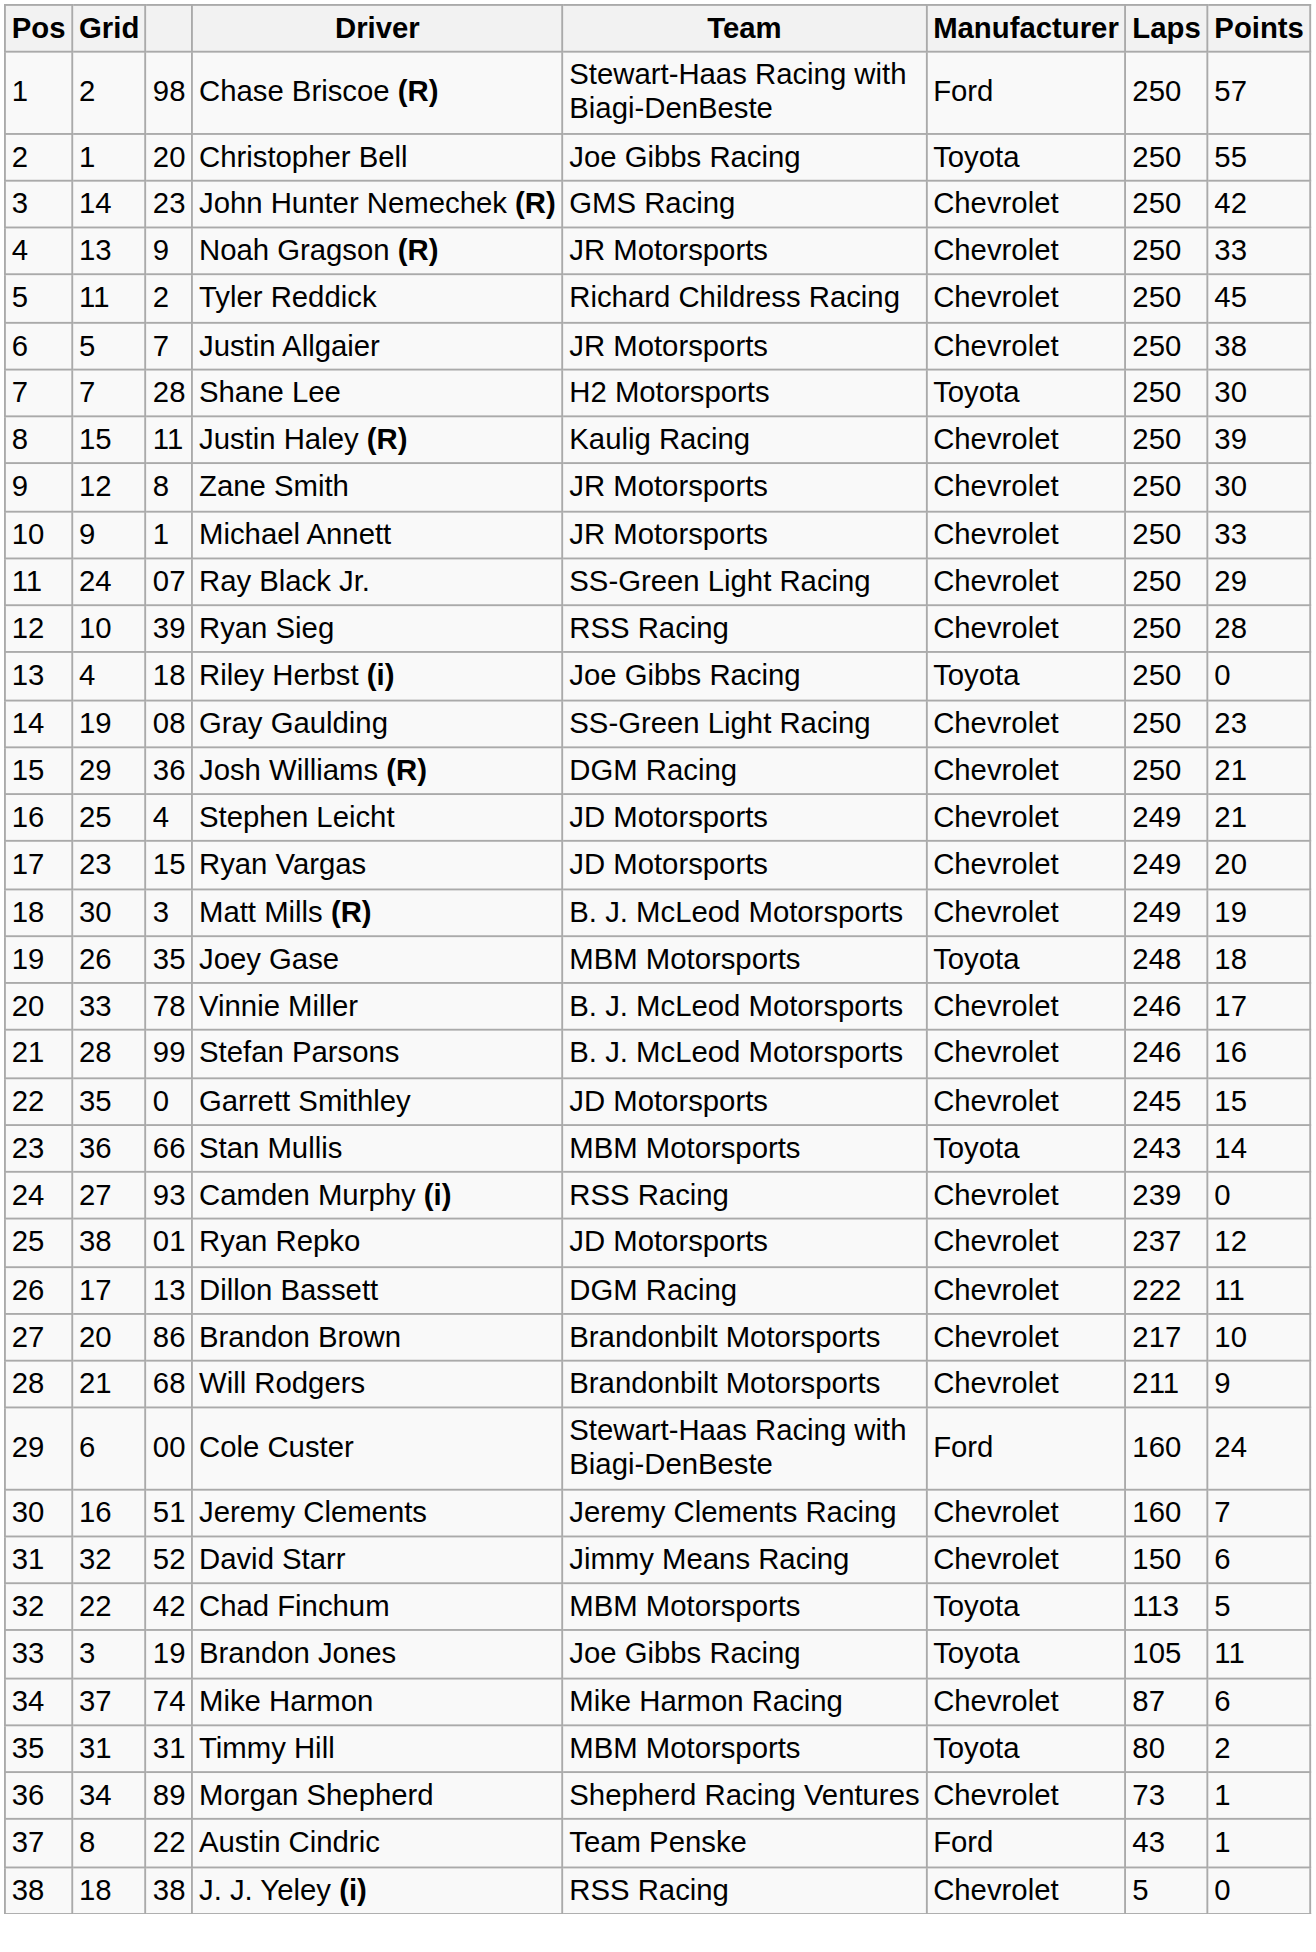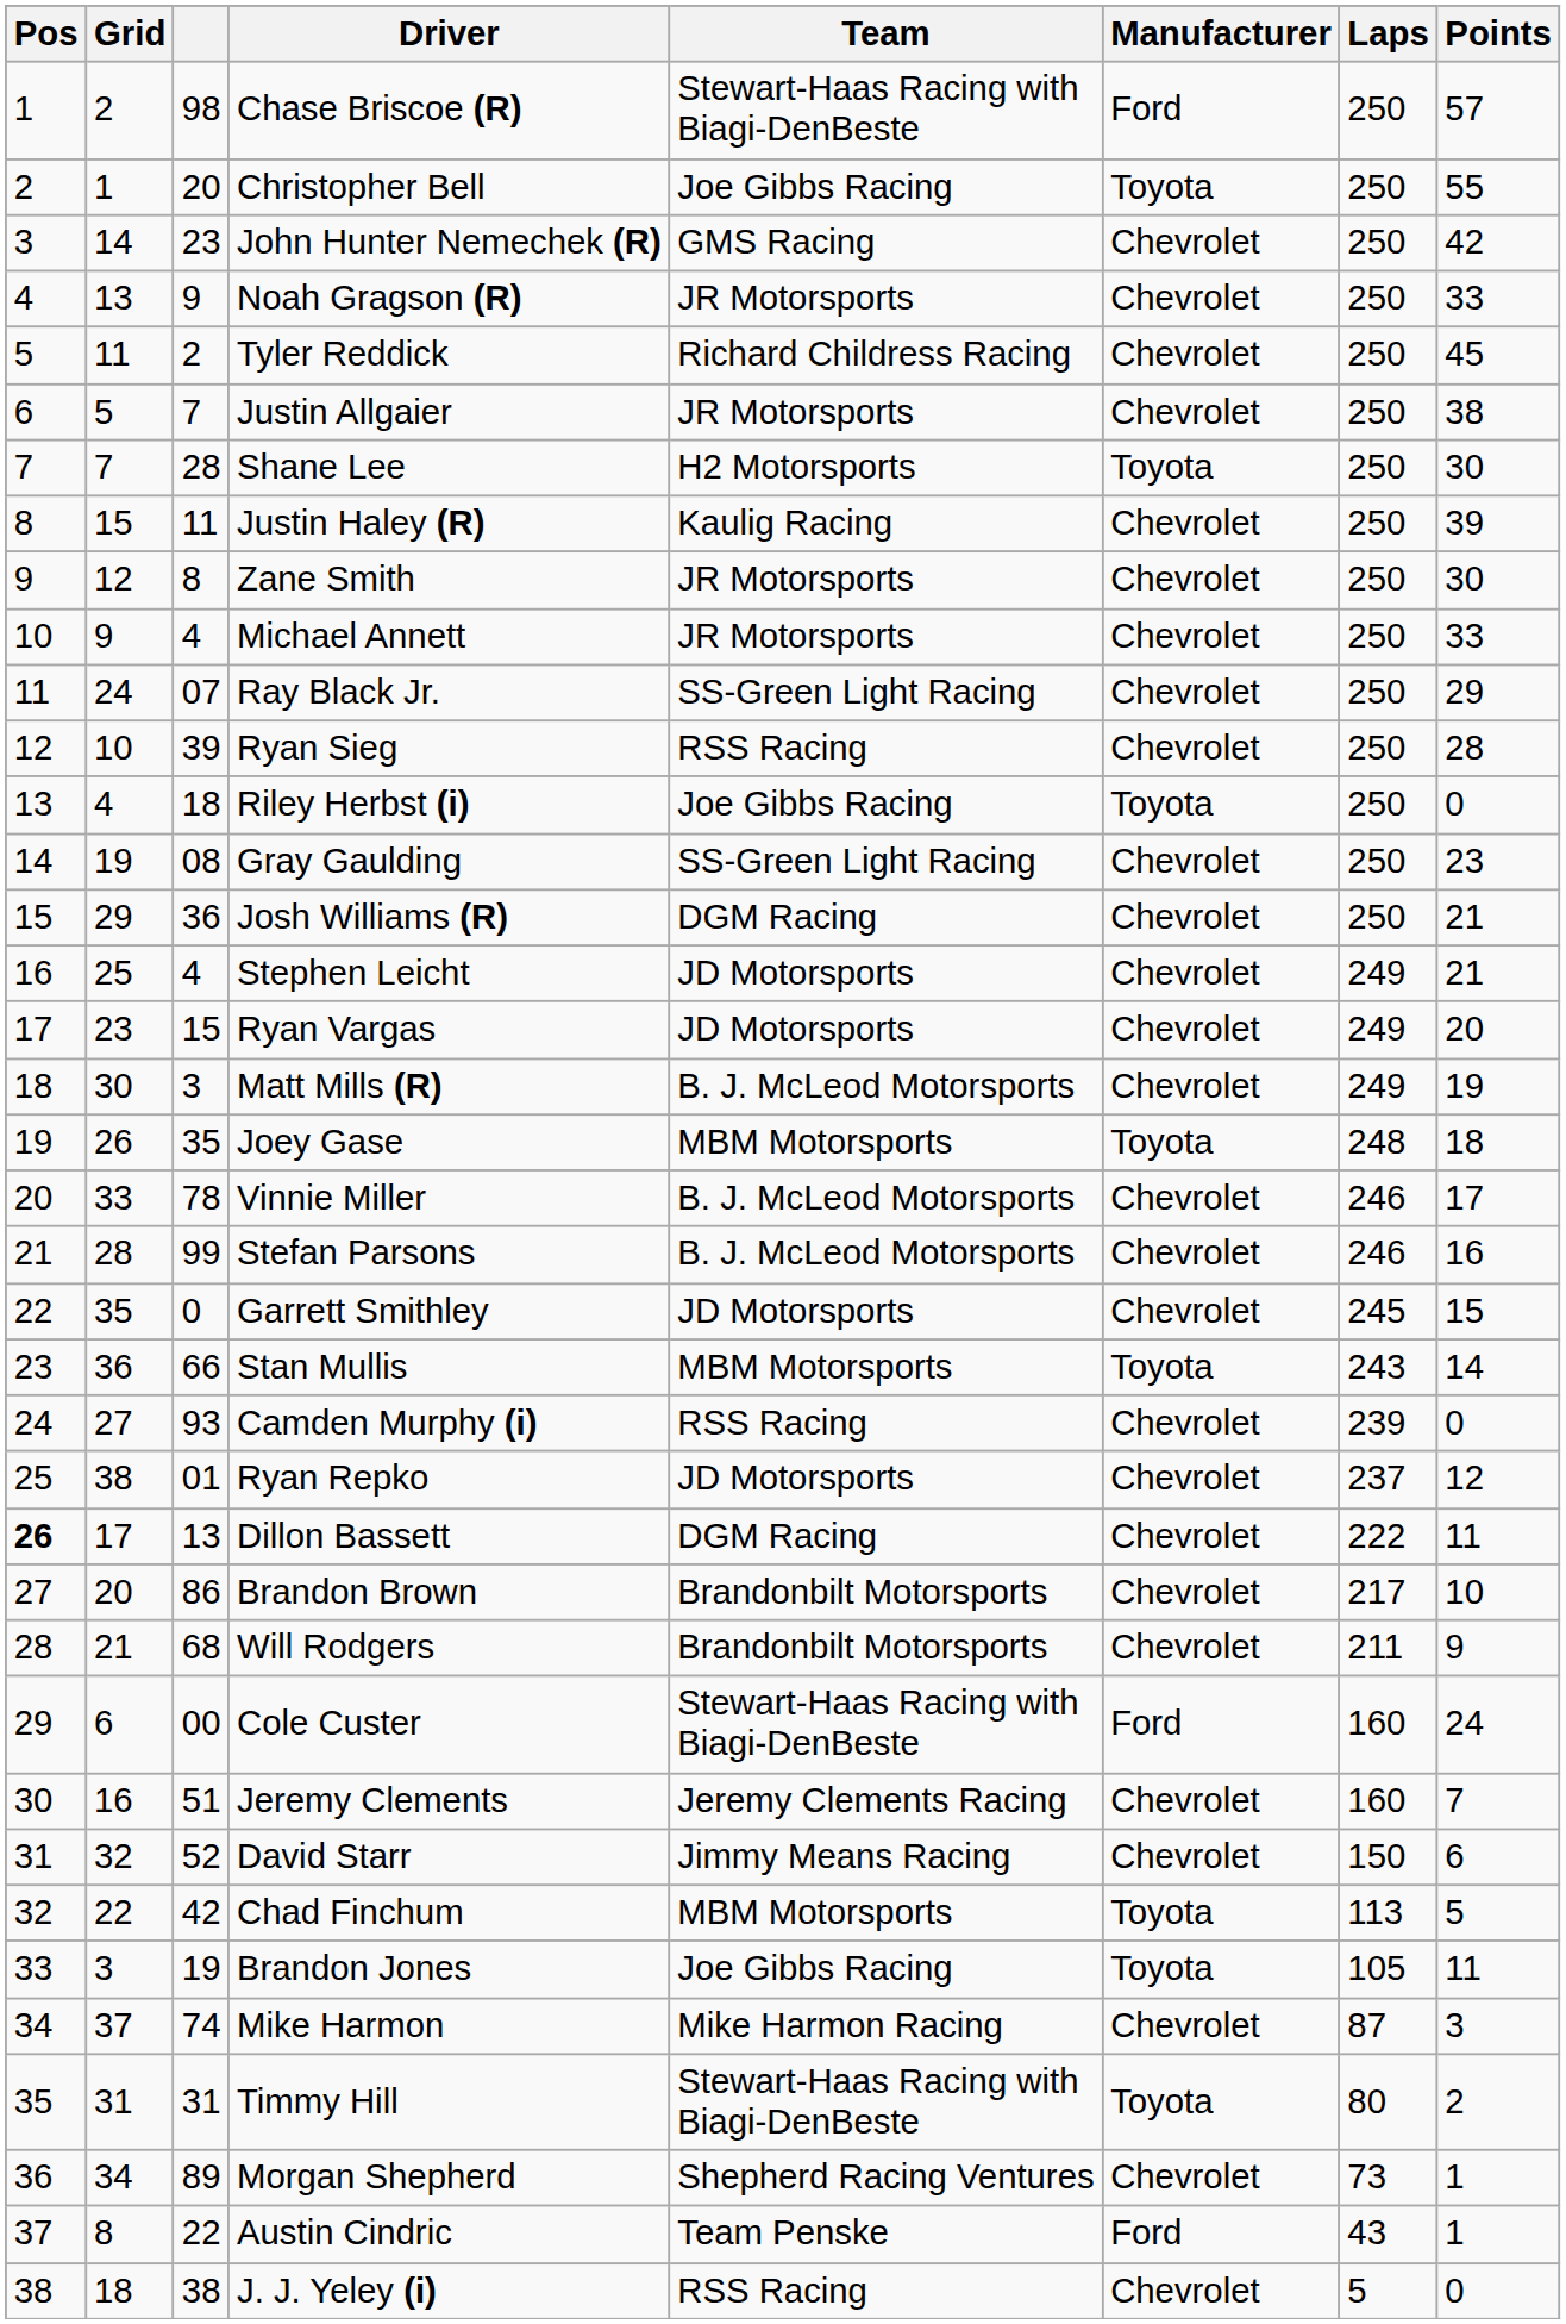Michael Annett | column 3: 1 -> 4
Dillon Bassett | Pos: normal -> bold
Mike Harmon | Points: 6 -> 3
Timmy Hill | Team: MBM Motorsports -> Stewart-Haas Racing with Biagi-DenBeste
